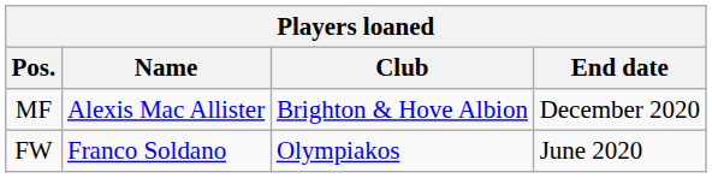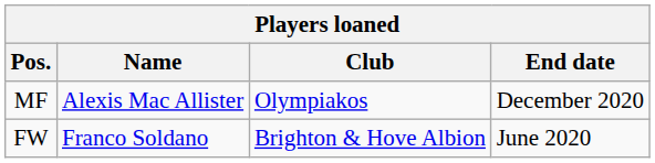MF | Club: Brighton & Hove Albion -> Olympiakos
FW | Club: Olympiakos -> Brighton & Hove Albion
